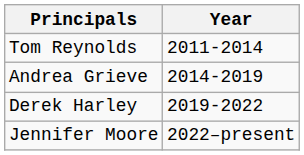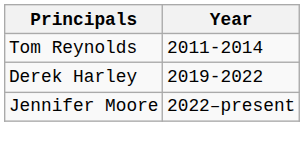- row: Andrea Grieve | 2014-2019
